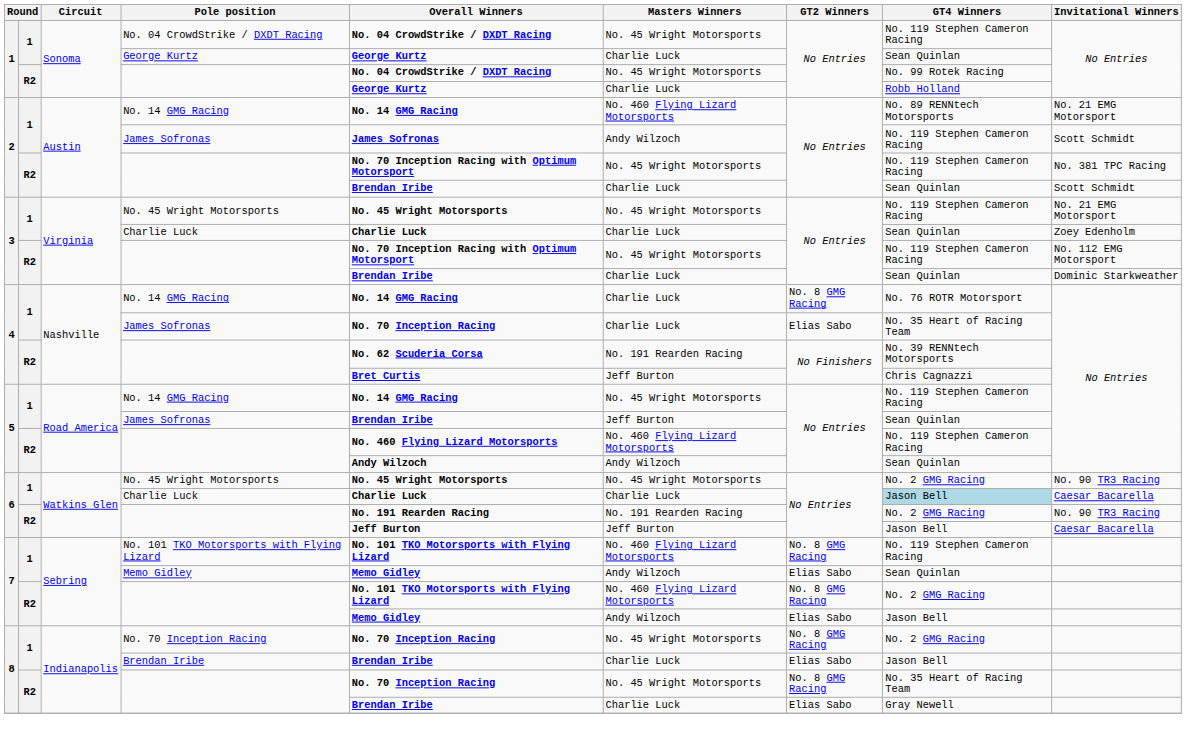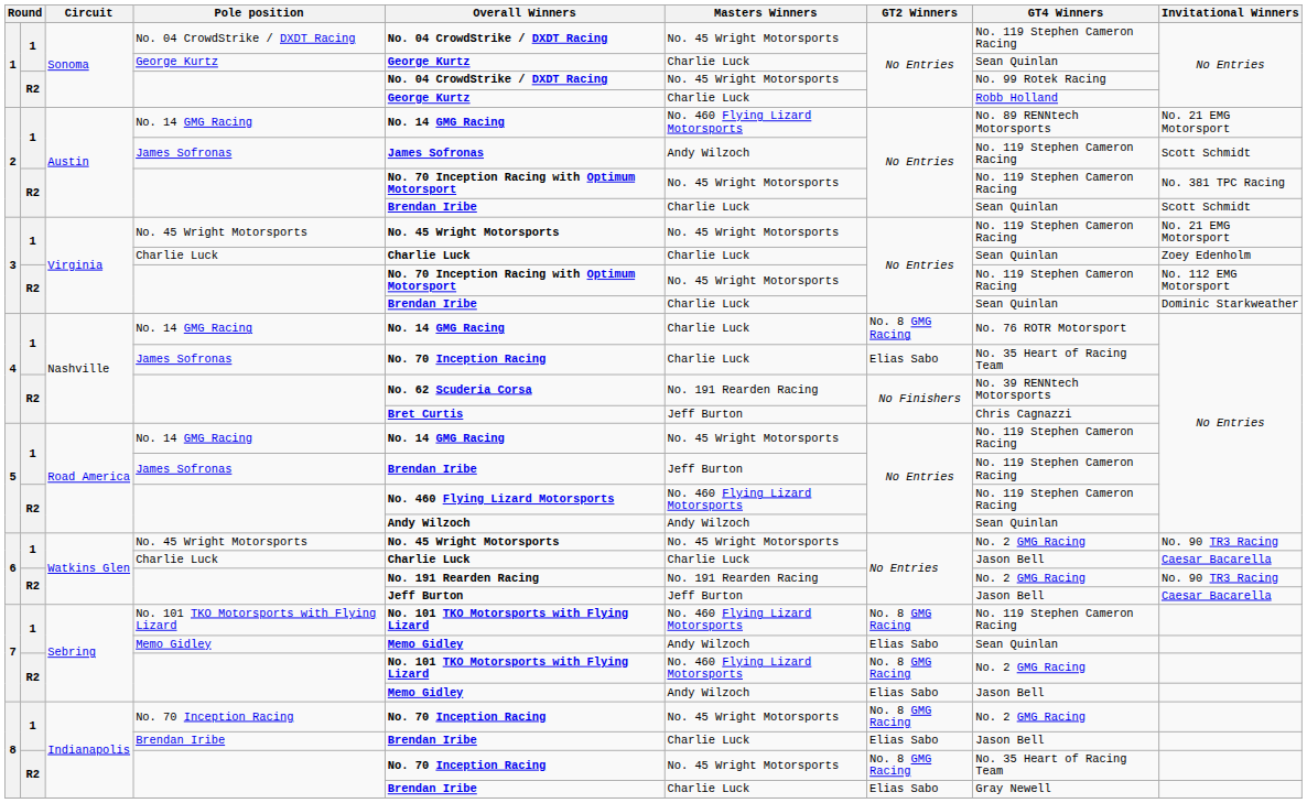5 / James Sofronas | GT4 Winners: Sean Quinlan -> No. 119 Stephen Cameron Racing
6 / Charlie Luck | GT4 Winners: lightblue background -> no background
